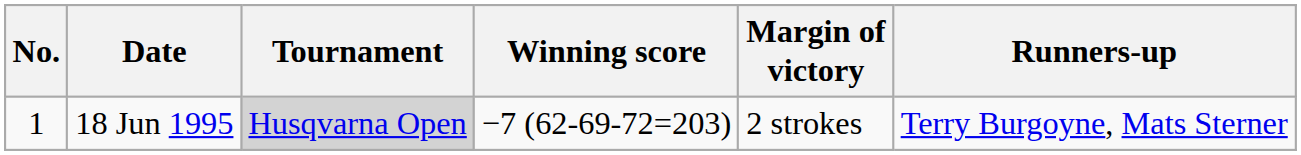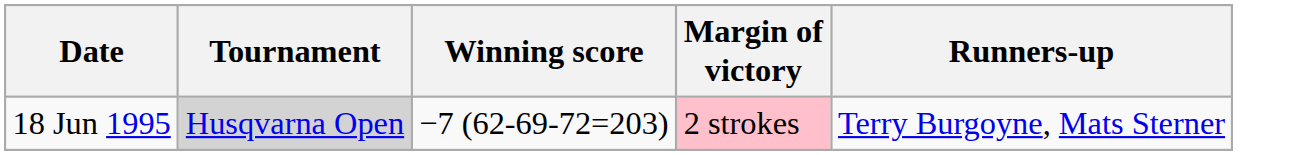- column: No. | 1
18 Jun 1995 | Margin of victory: no background -> pink background
